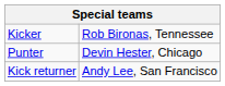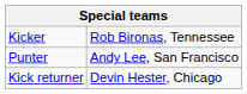Punter | column 2: Devin Hester, Chicago -> Andy Lee, San Francisco
Kick returner | column 2: Andy Lee, San Francisco -> Devin Hester, Chicago
